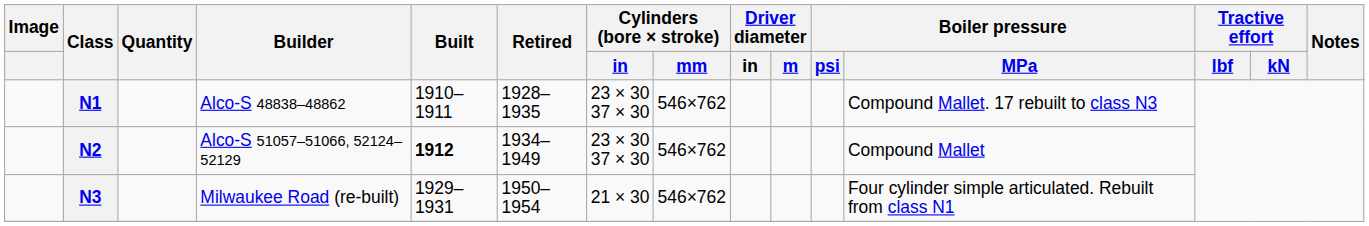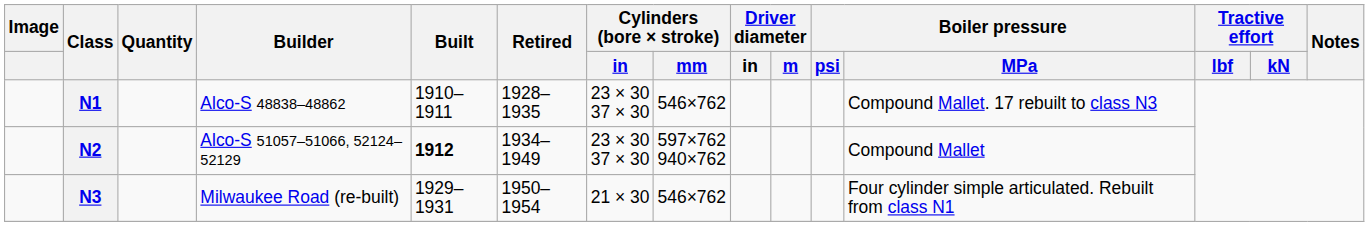N2 | Cylinders (bore × stroke) / mm: 546×762 -> 597×762 940×762
